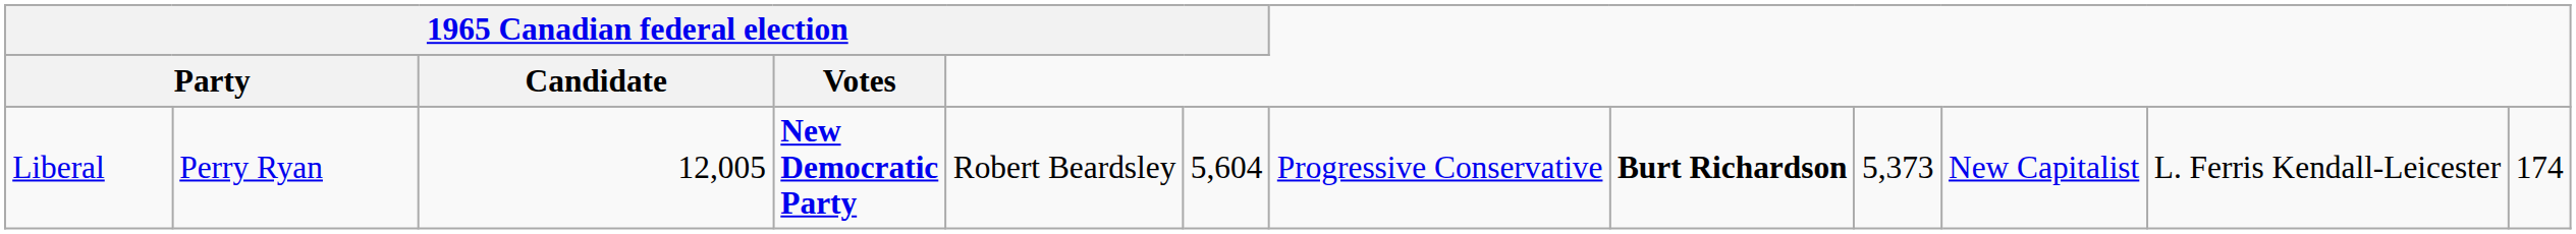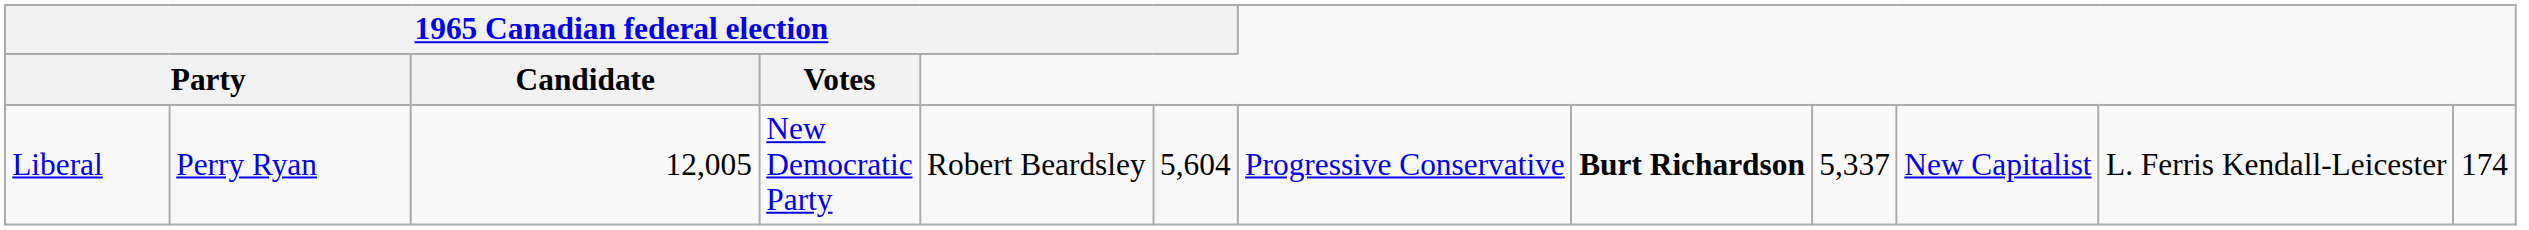Liberal | 1965 Canadian federal election / Votes: bold -> normal
Liberal | column 9: 5,373 -> 5,337
